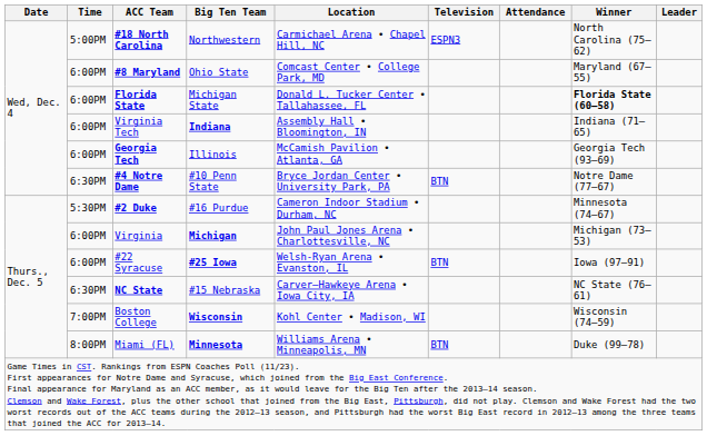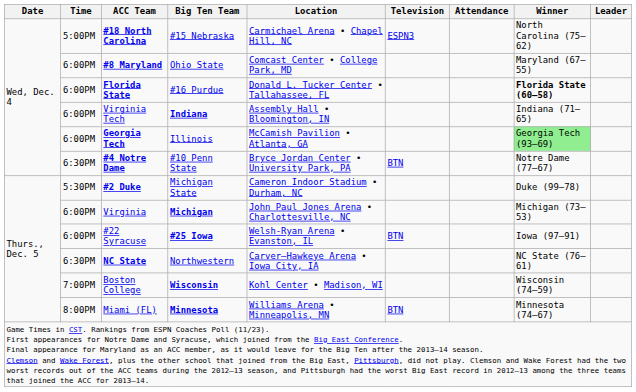#18 North Carolina | Big Ten Team: Northwestern -> #15 Nebraska
Florida State | Big Ten Team: Michigan State -> #16 Purdue
Georgia Tech | Winner: no background -> lightgreen background
#2 Duke | Big Ten Team: #16 Purdue -> Michigan State
#2 Duke | Winner: Minnesota (74–67) -> Duke (99–78)
NC State | Big Ten Team: #15 Nebraska -> Northwestern
Miami (FL) | Winner: Duke (99–78) -> Minnesota (74–67)
